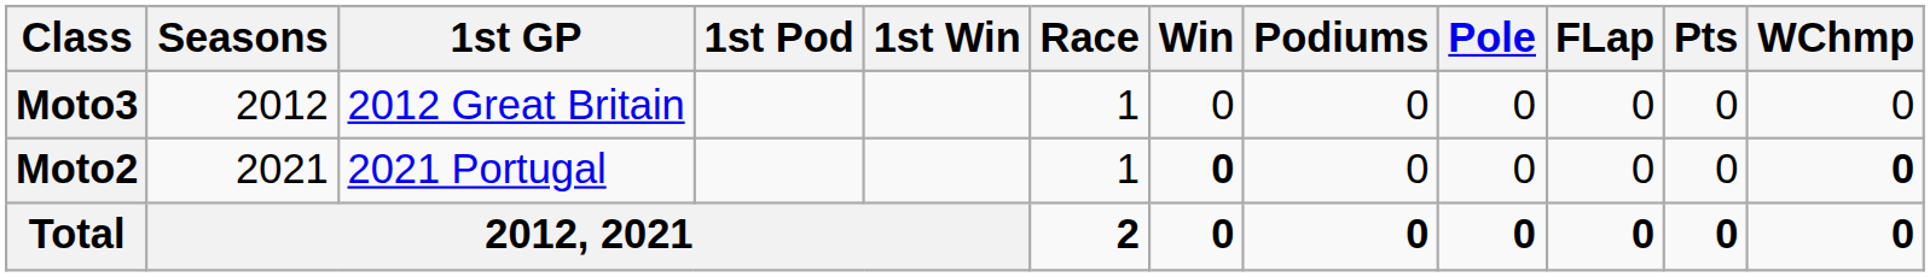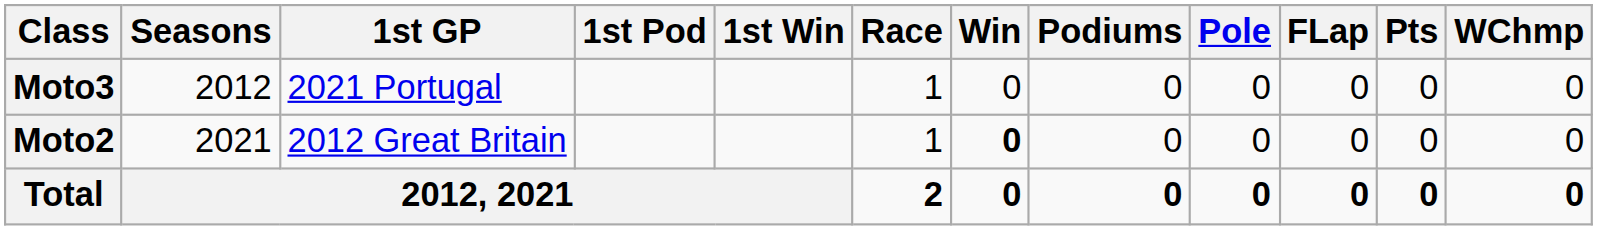Moto3 | 1st GP: 2012 Great Britain -> 2021 Portugal
Moto2 | 1st GP: 2021 Portugal -> 2012 Great Britain
Moto2 | WChmp: bold -> normal
